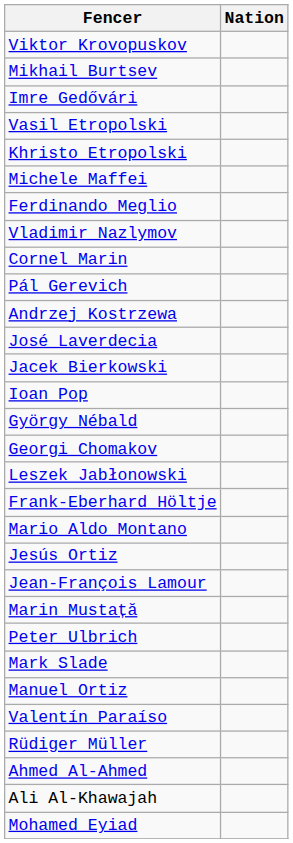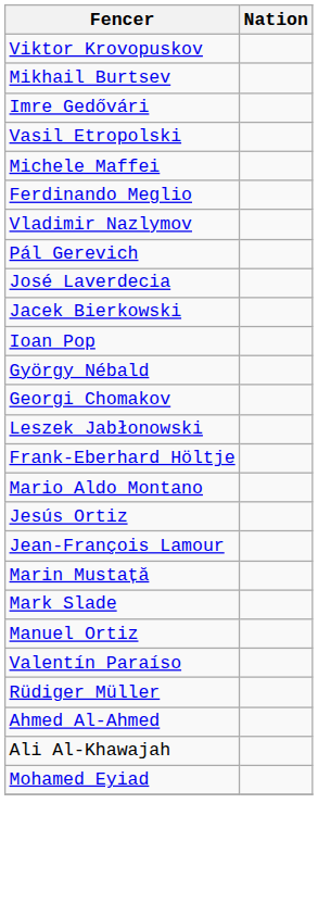- row: Khristo Etropolski
- row: Cornel Marin
- row: Andrzej Kostrzewa
- row: Peter Ulbrich
